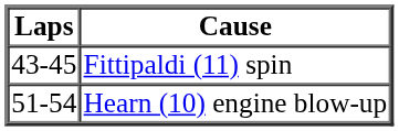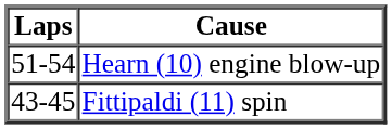rows swapped: Fittipaldi (11) spin <-> Hearn (10) engine blow-up
